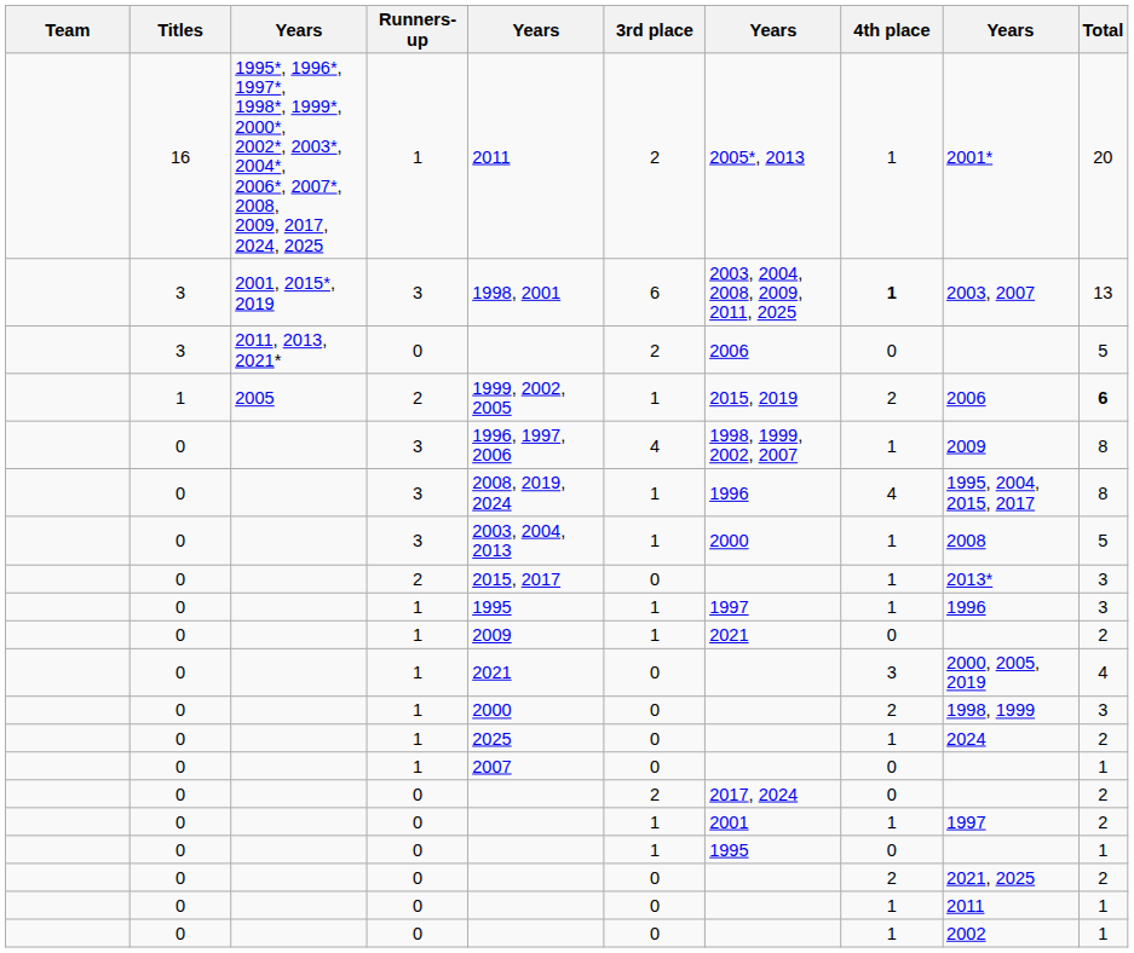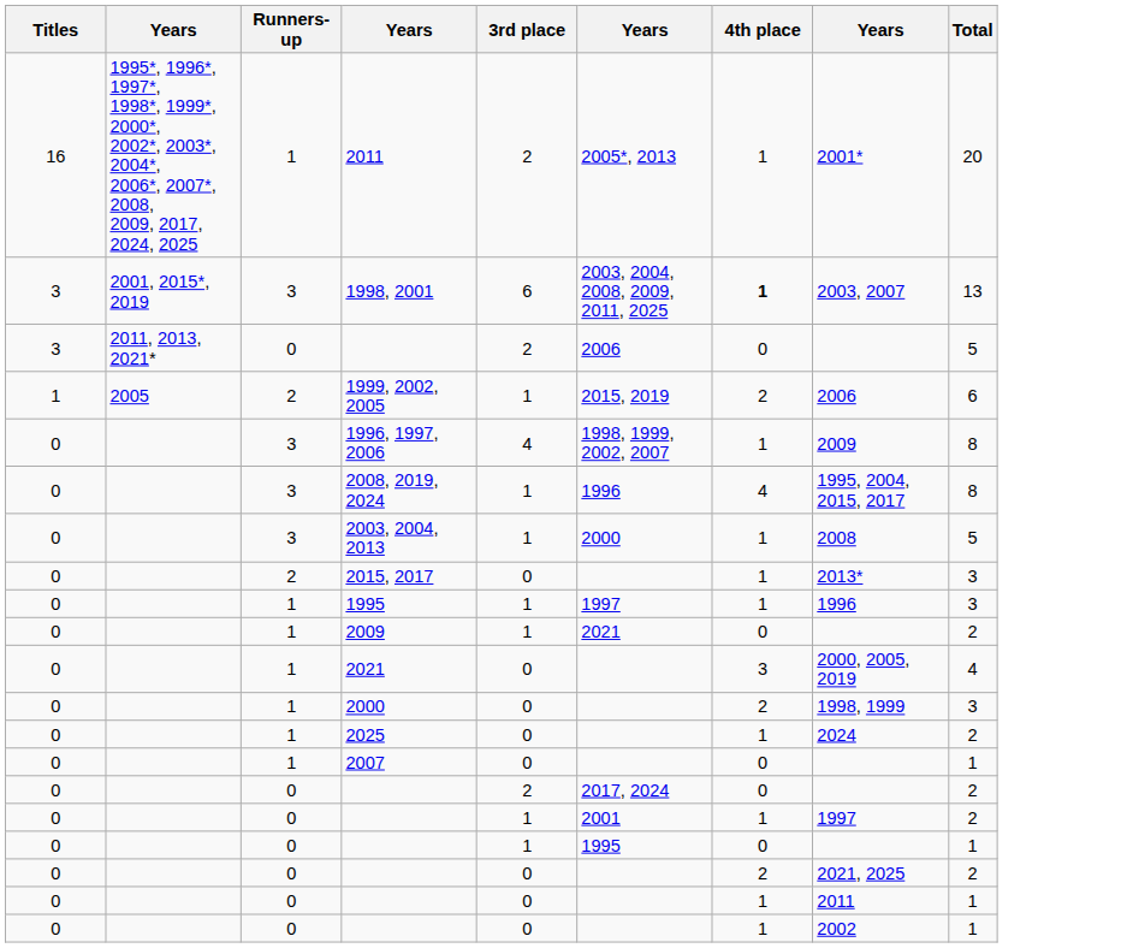- column: Team
2005 | Total: bold -> normal
